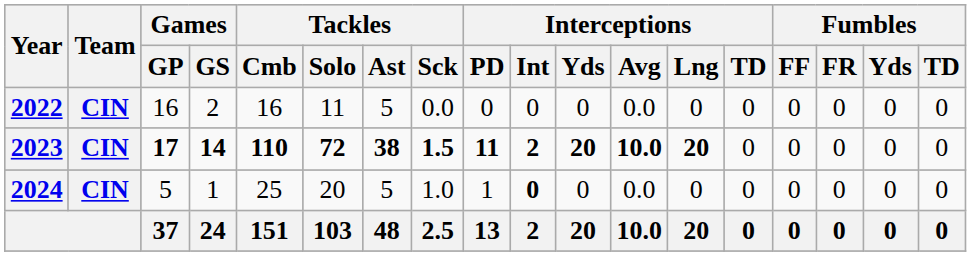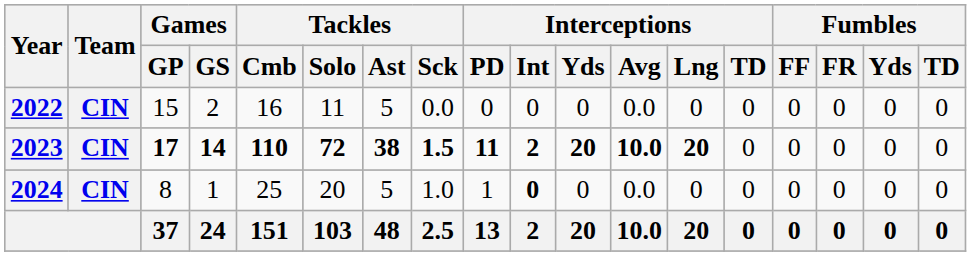2022 | Games / GP: 16 -> 15
2024 | Games / GP: 5 -> 8
